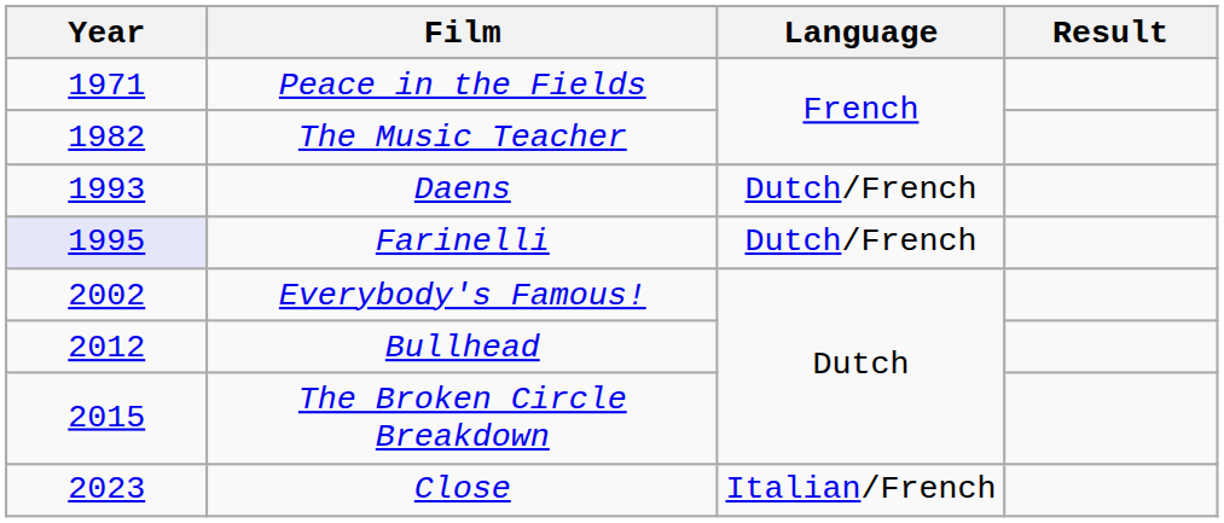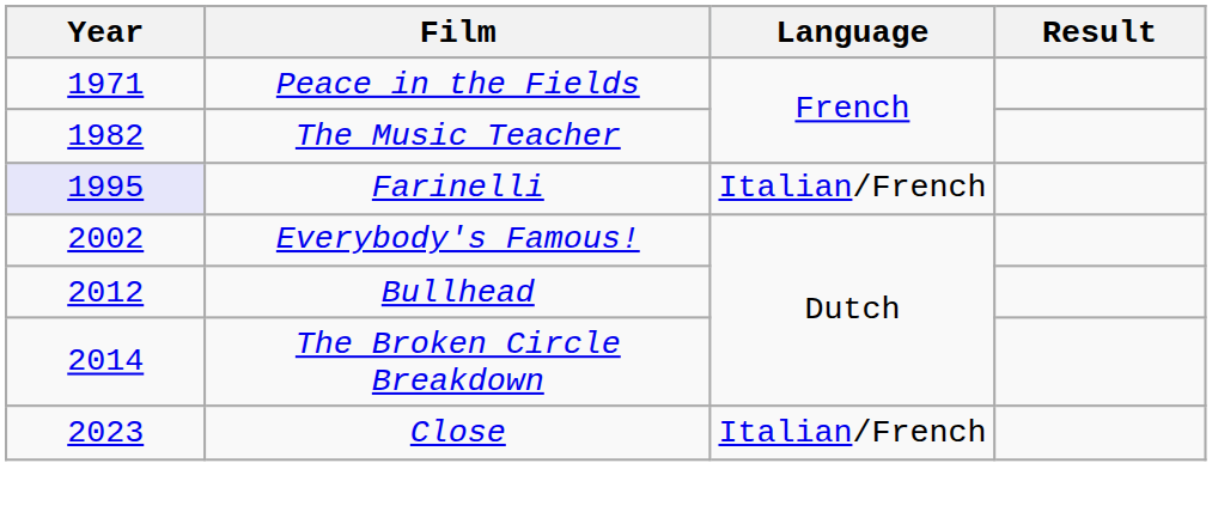- row: 1993 | Daens | Dutch/French
Farinelli | Language: Dutch/French -> Italian/French
The Broken Circle Breakdown | Year: 2015 -> 2014
